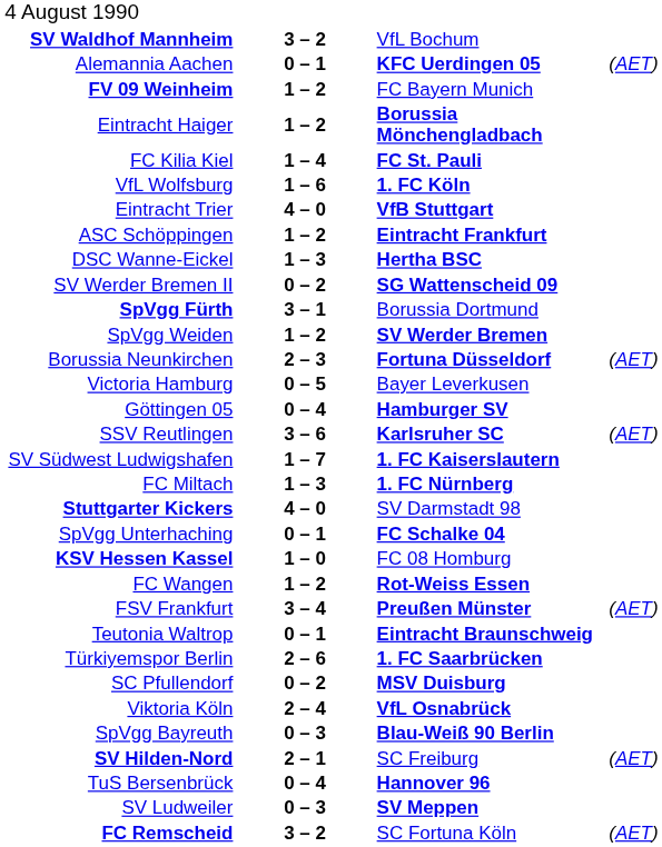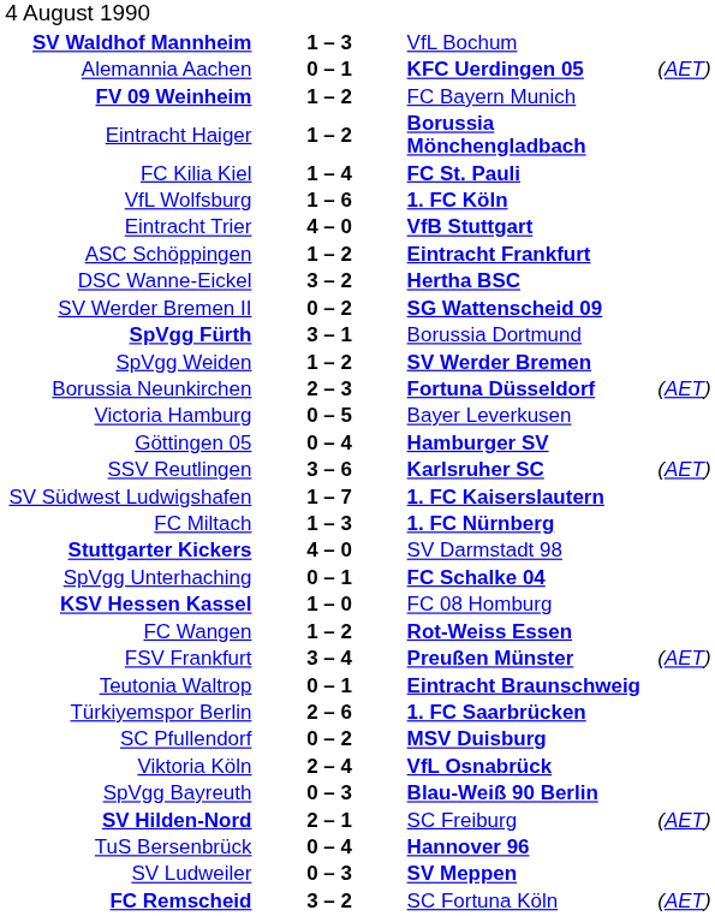SV Waldhof Mannheim | column 2: 3 – 2 -> 1 – 3
DSC Wanne-Eickel | column 2: 1 – 3 -> 3 – 2
